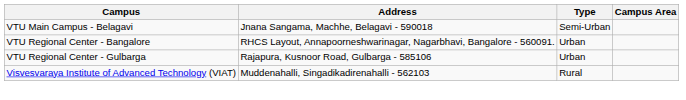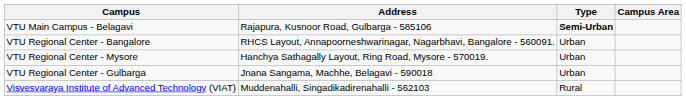VTU Main Campus - Belagavi | Address: Jnana Sangama, Machhe, Belagavi - 590018 -> Rajapura, Kusnoor Road, Gulbarga - 585106
VTU Main Campus - Belagavi | Type: normal -> bold
+ row: VTU Regional Center - Mysore | Hanchya Sathagally Layout, Ring Road, Mysore - 570019. | Urban
VTU Regional Center - Gulbarga | Address: Rajapura, Kusnoor Road, Gulbarga - 585106 -> Jnana Sangama, Machhe, Belagavi - 590018
